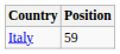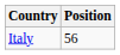Italy | Position: 59 -> 56
